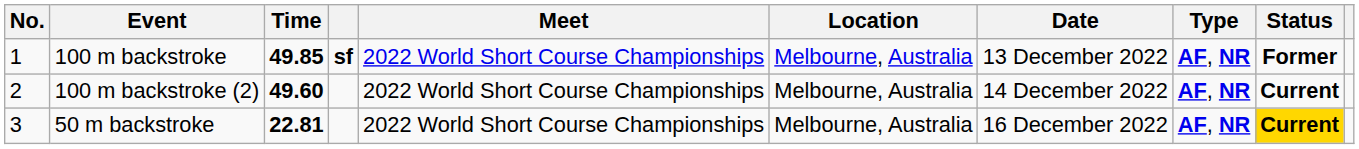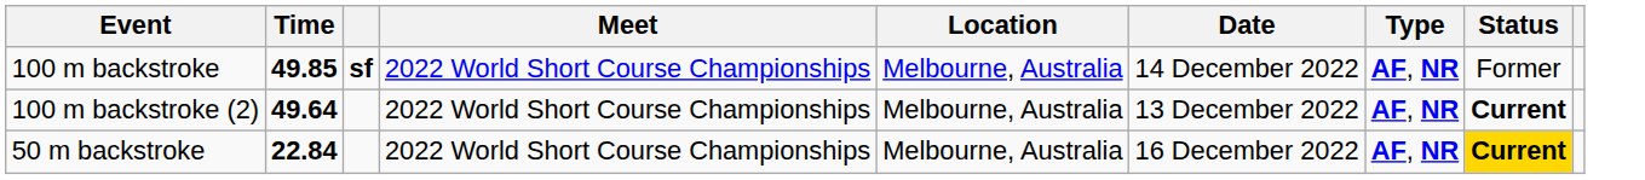- column: No. | 1 | 2 | 3
100 m backstroke | Date: 13 December 2022 -> 14 December 2022
100 m backstroke | Status: bold -> normal
100 m backstroke (2) | Time: 49.60 -> 49.64
100 m backstroke (2) | Date: 14 December 2022 -> 13 December 2022
50 m backstroke | Time: 22.81 -> 22.84
